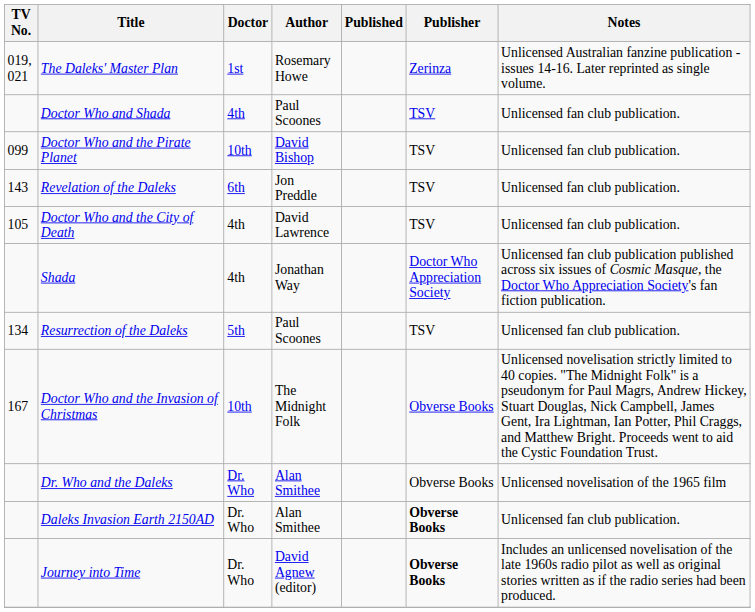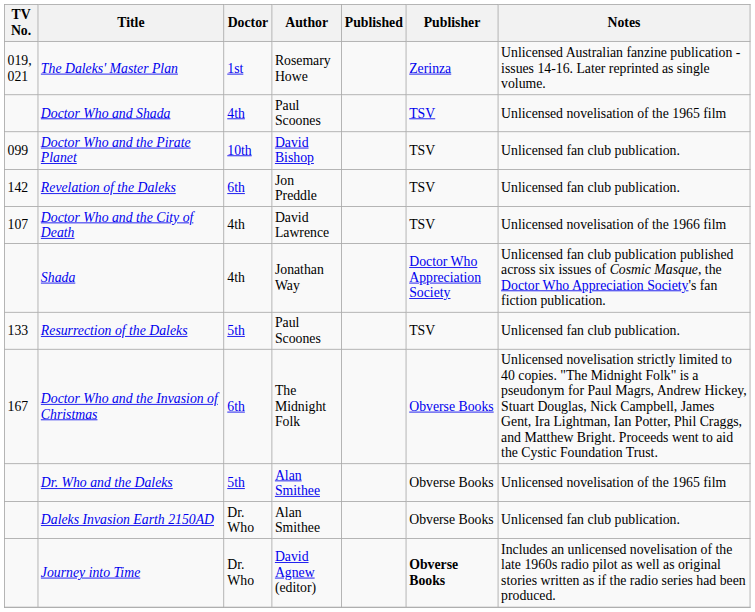Doctor Who and Shada | Notes: Unlicensed fan club publication. -> Unlicensed novelisation of the 1965 film
Revelation of the Daleks | TV No.: 143 -> 142
Doctor Who and the City of Death | TV No.: 105 -> 107
Doctor Who and the City of Death | Notes: Unlicensed fan club publication. -> Unlicensed novelisation of the 1966 film
Resurrection of the Daleks | TV No.: 134 -> 133
Doctor Who and the Invasion of Christmas | Doctor: 10th -> 6th
Dr. Who and the Daleks | Doctor: Dr. Who -> 5th
Daleks Invasion Earth 2150AD | Publisher: bold -> normal
